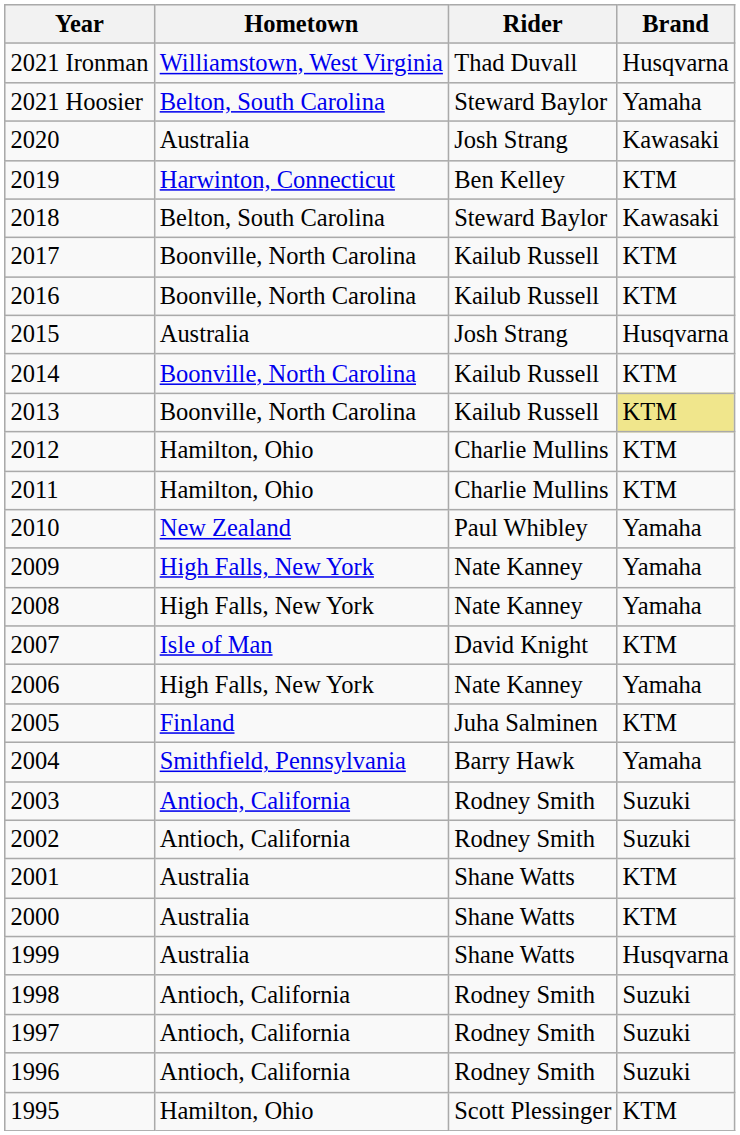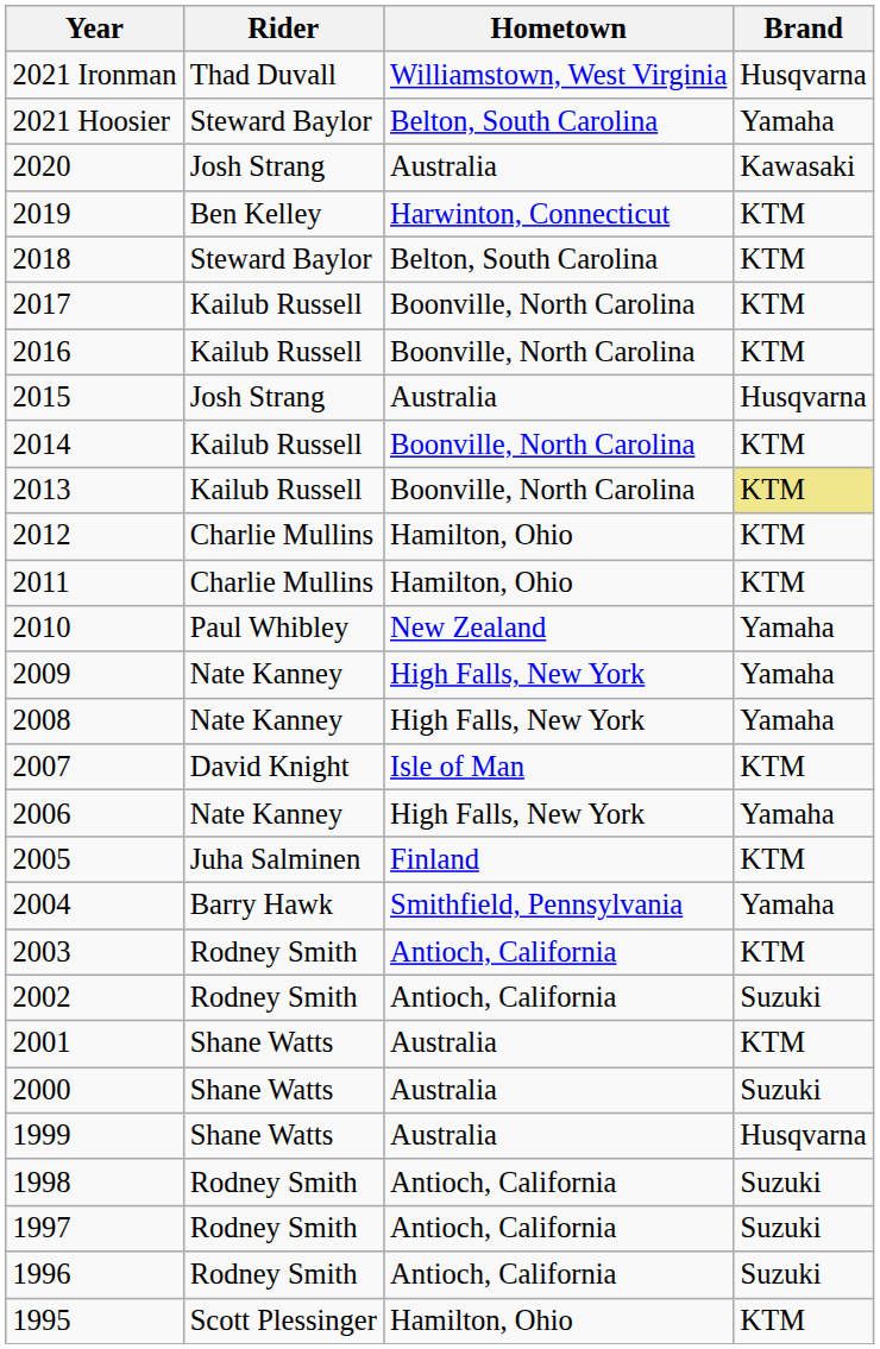columns swapped: Rider <-> Hometown
2018 | Brand: Kawasaki -> KTM
2003 | Brand: Suzuki -> KTM
2000 | Brand: KTM -> Suzuki
